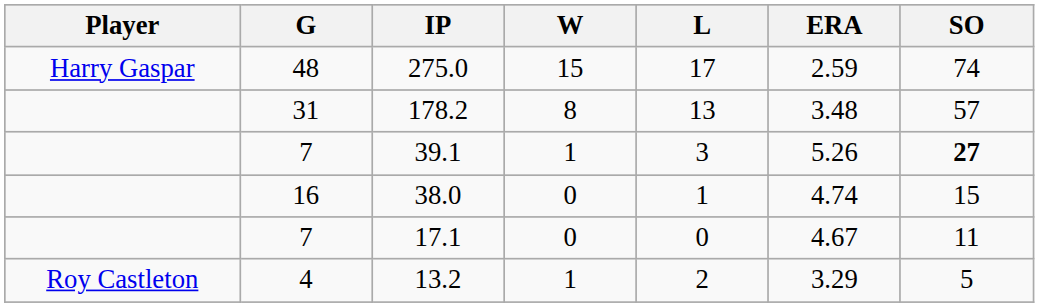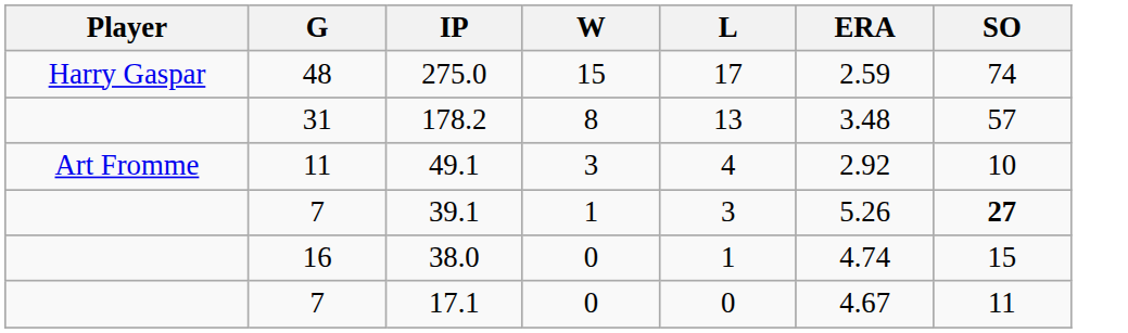+ row: Art Fromme | 11 | 49.1 | 3 | 4 | 2.92 | 10
- row: Roy Castleton | 4 | 13.2 | 1 | 2 | 3.29 | 5
